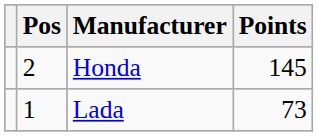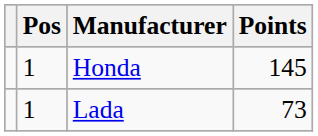Honda | Pos: 2 -> 1
